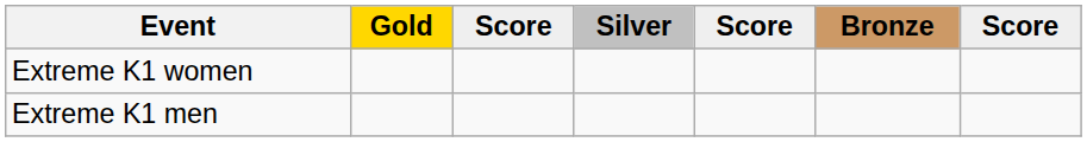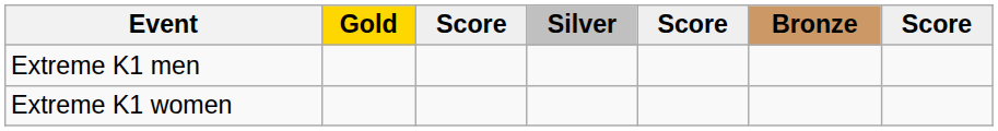rows swapped: Extreme K1 men <-> Extreme K1 women
